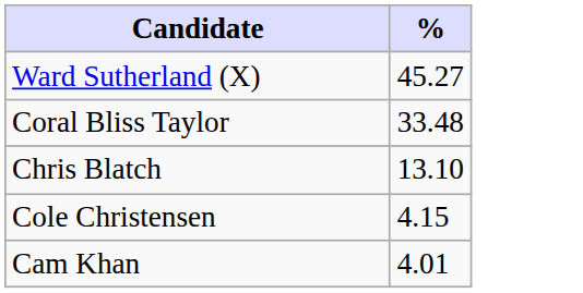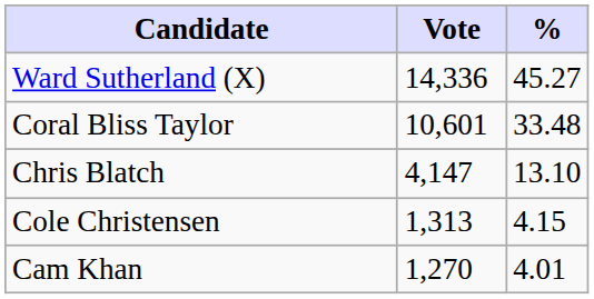+ column: Vote | 14,336 | 10,601 | 4,147 | 1,313 | 1,270
